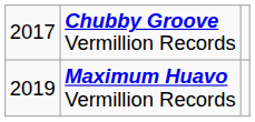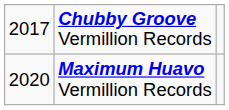Maximum Huavo Vermillion Records | column 1: 2019 -> 2020
